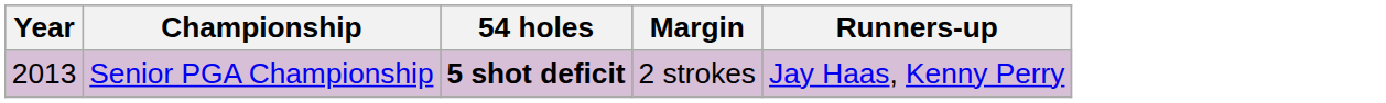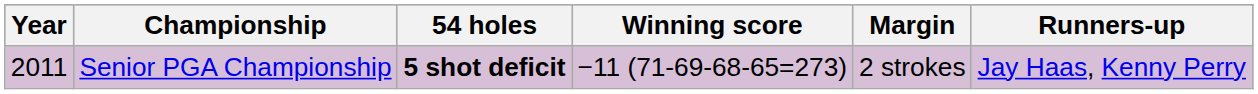+ column: Winning score | −11 (71-69-68-65=273)
Senior PGA Championship | Year: 2013 -> 2011
